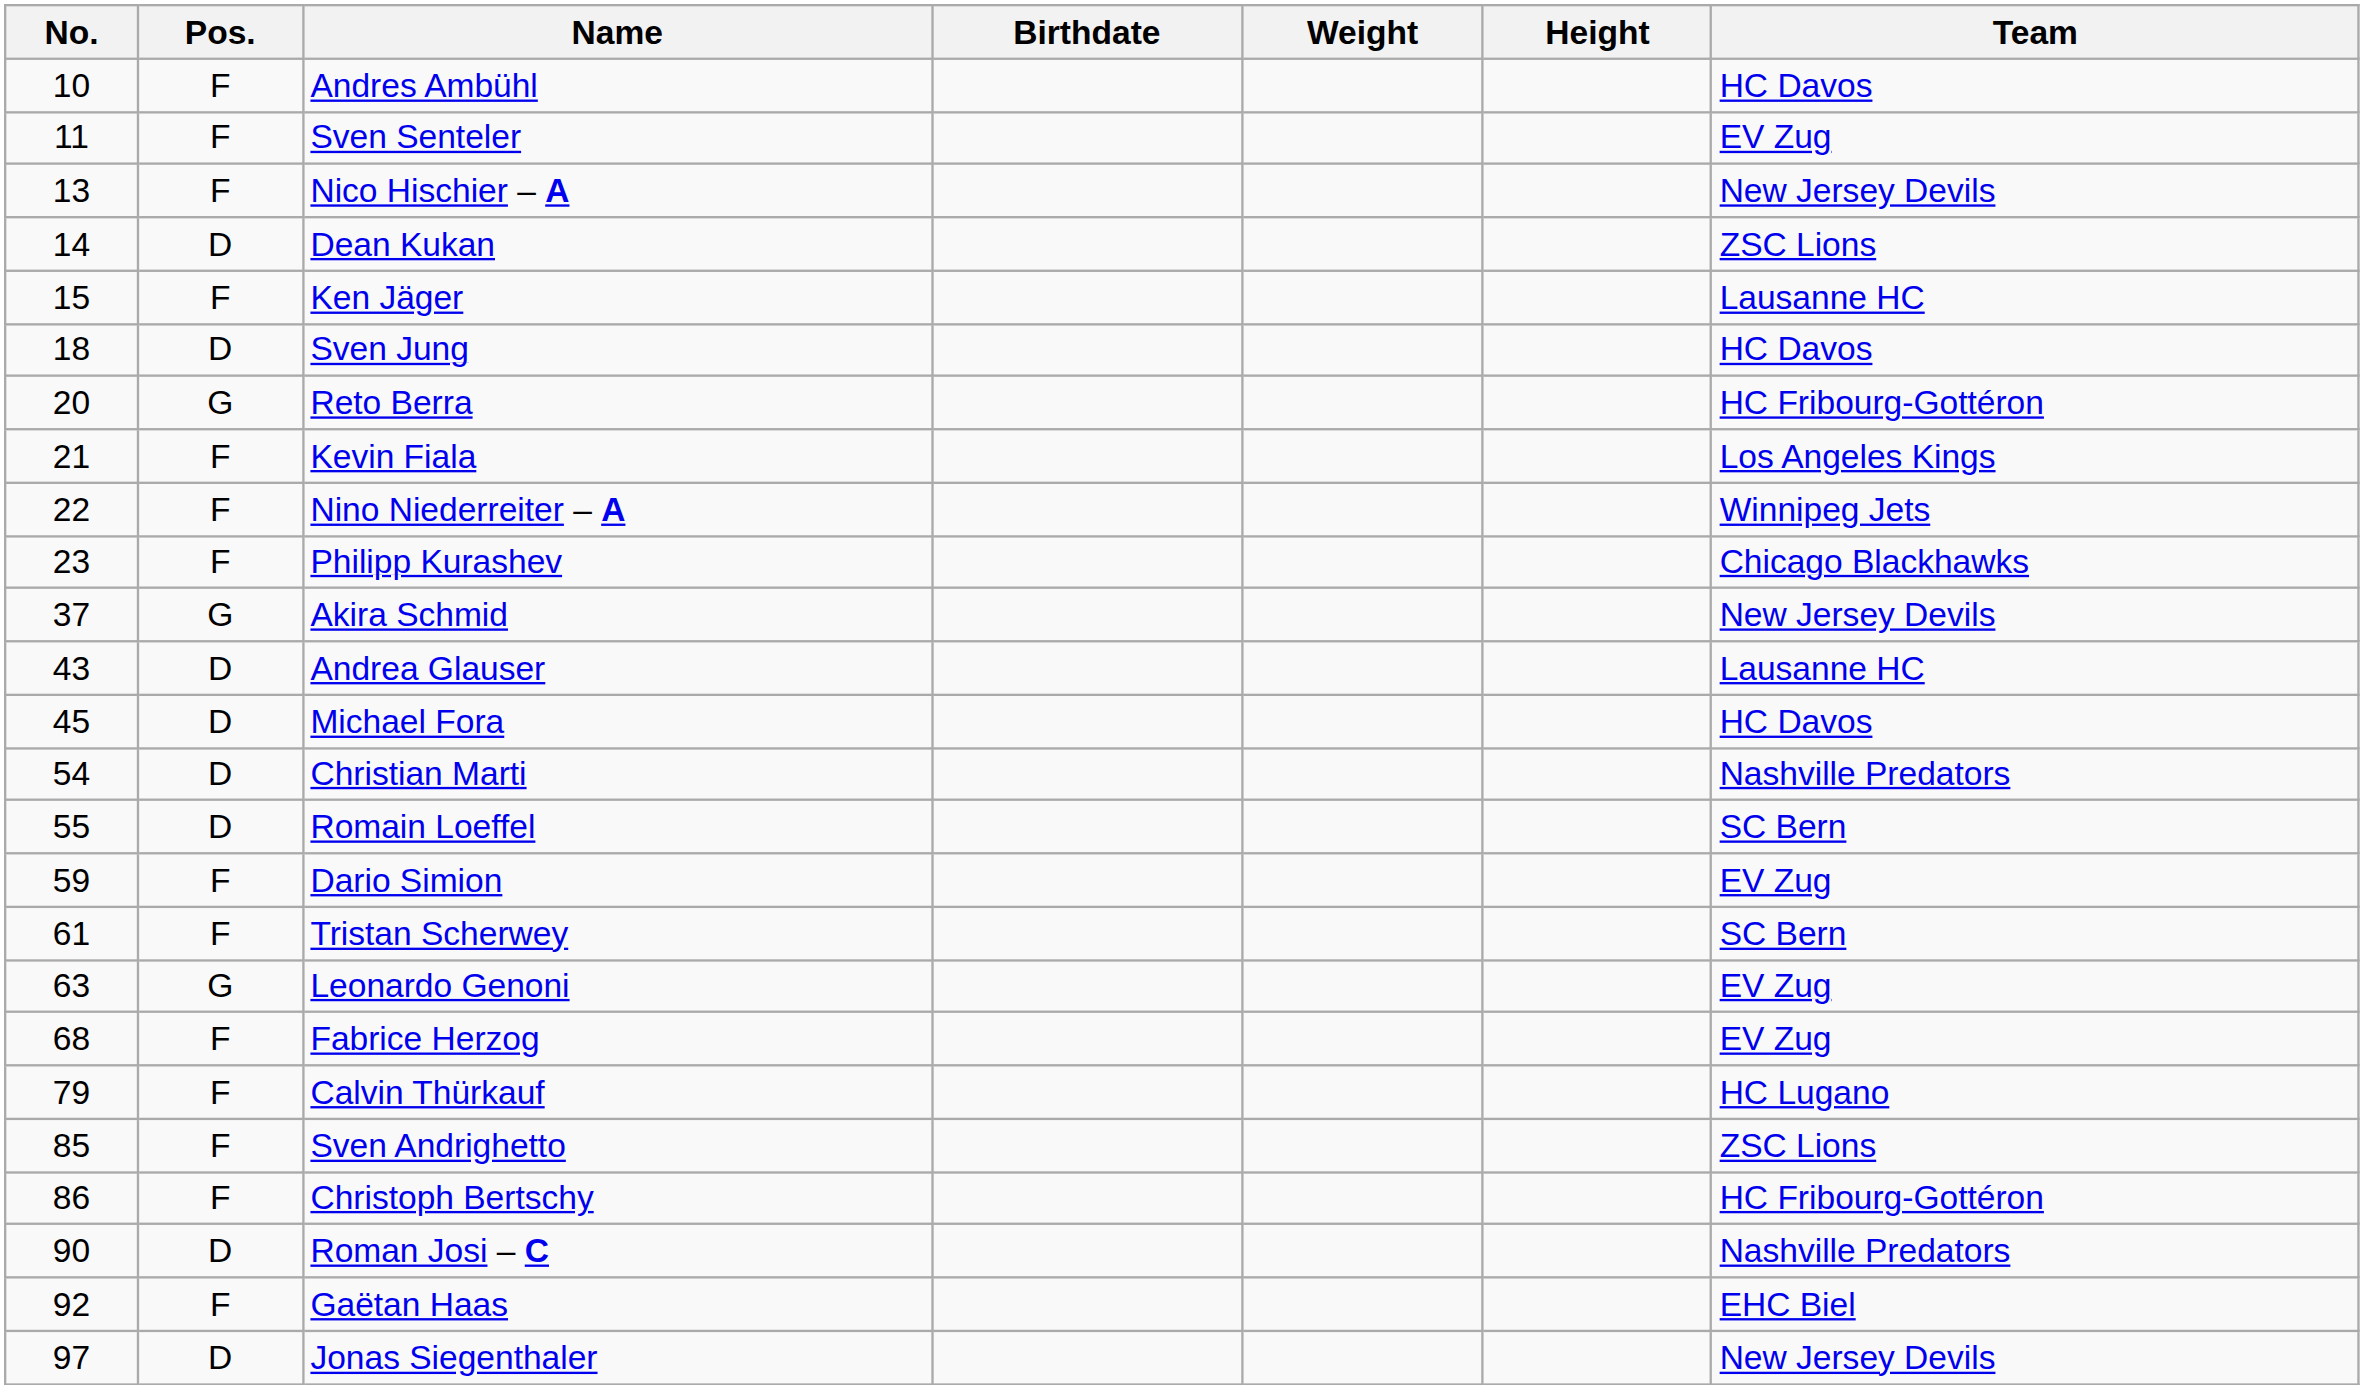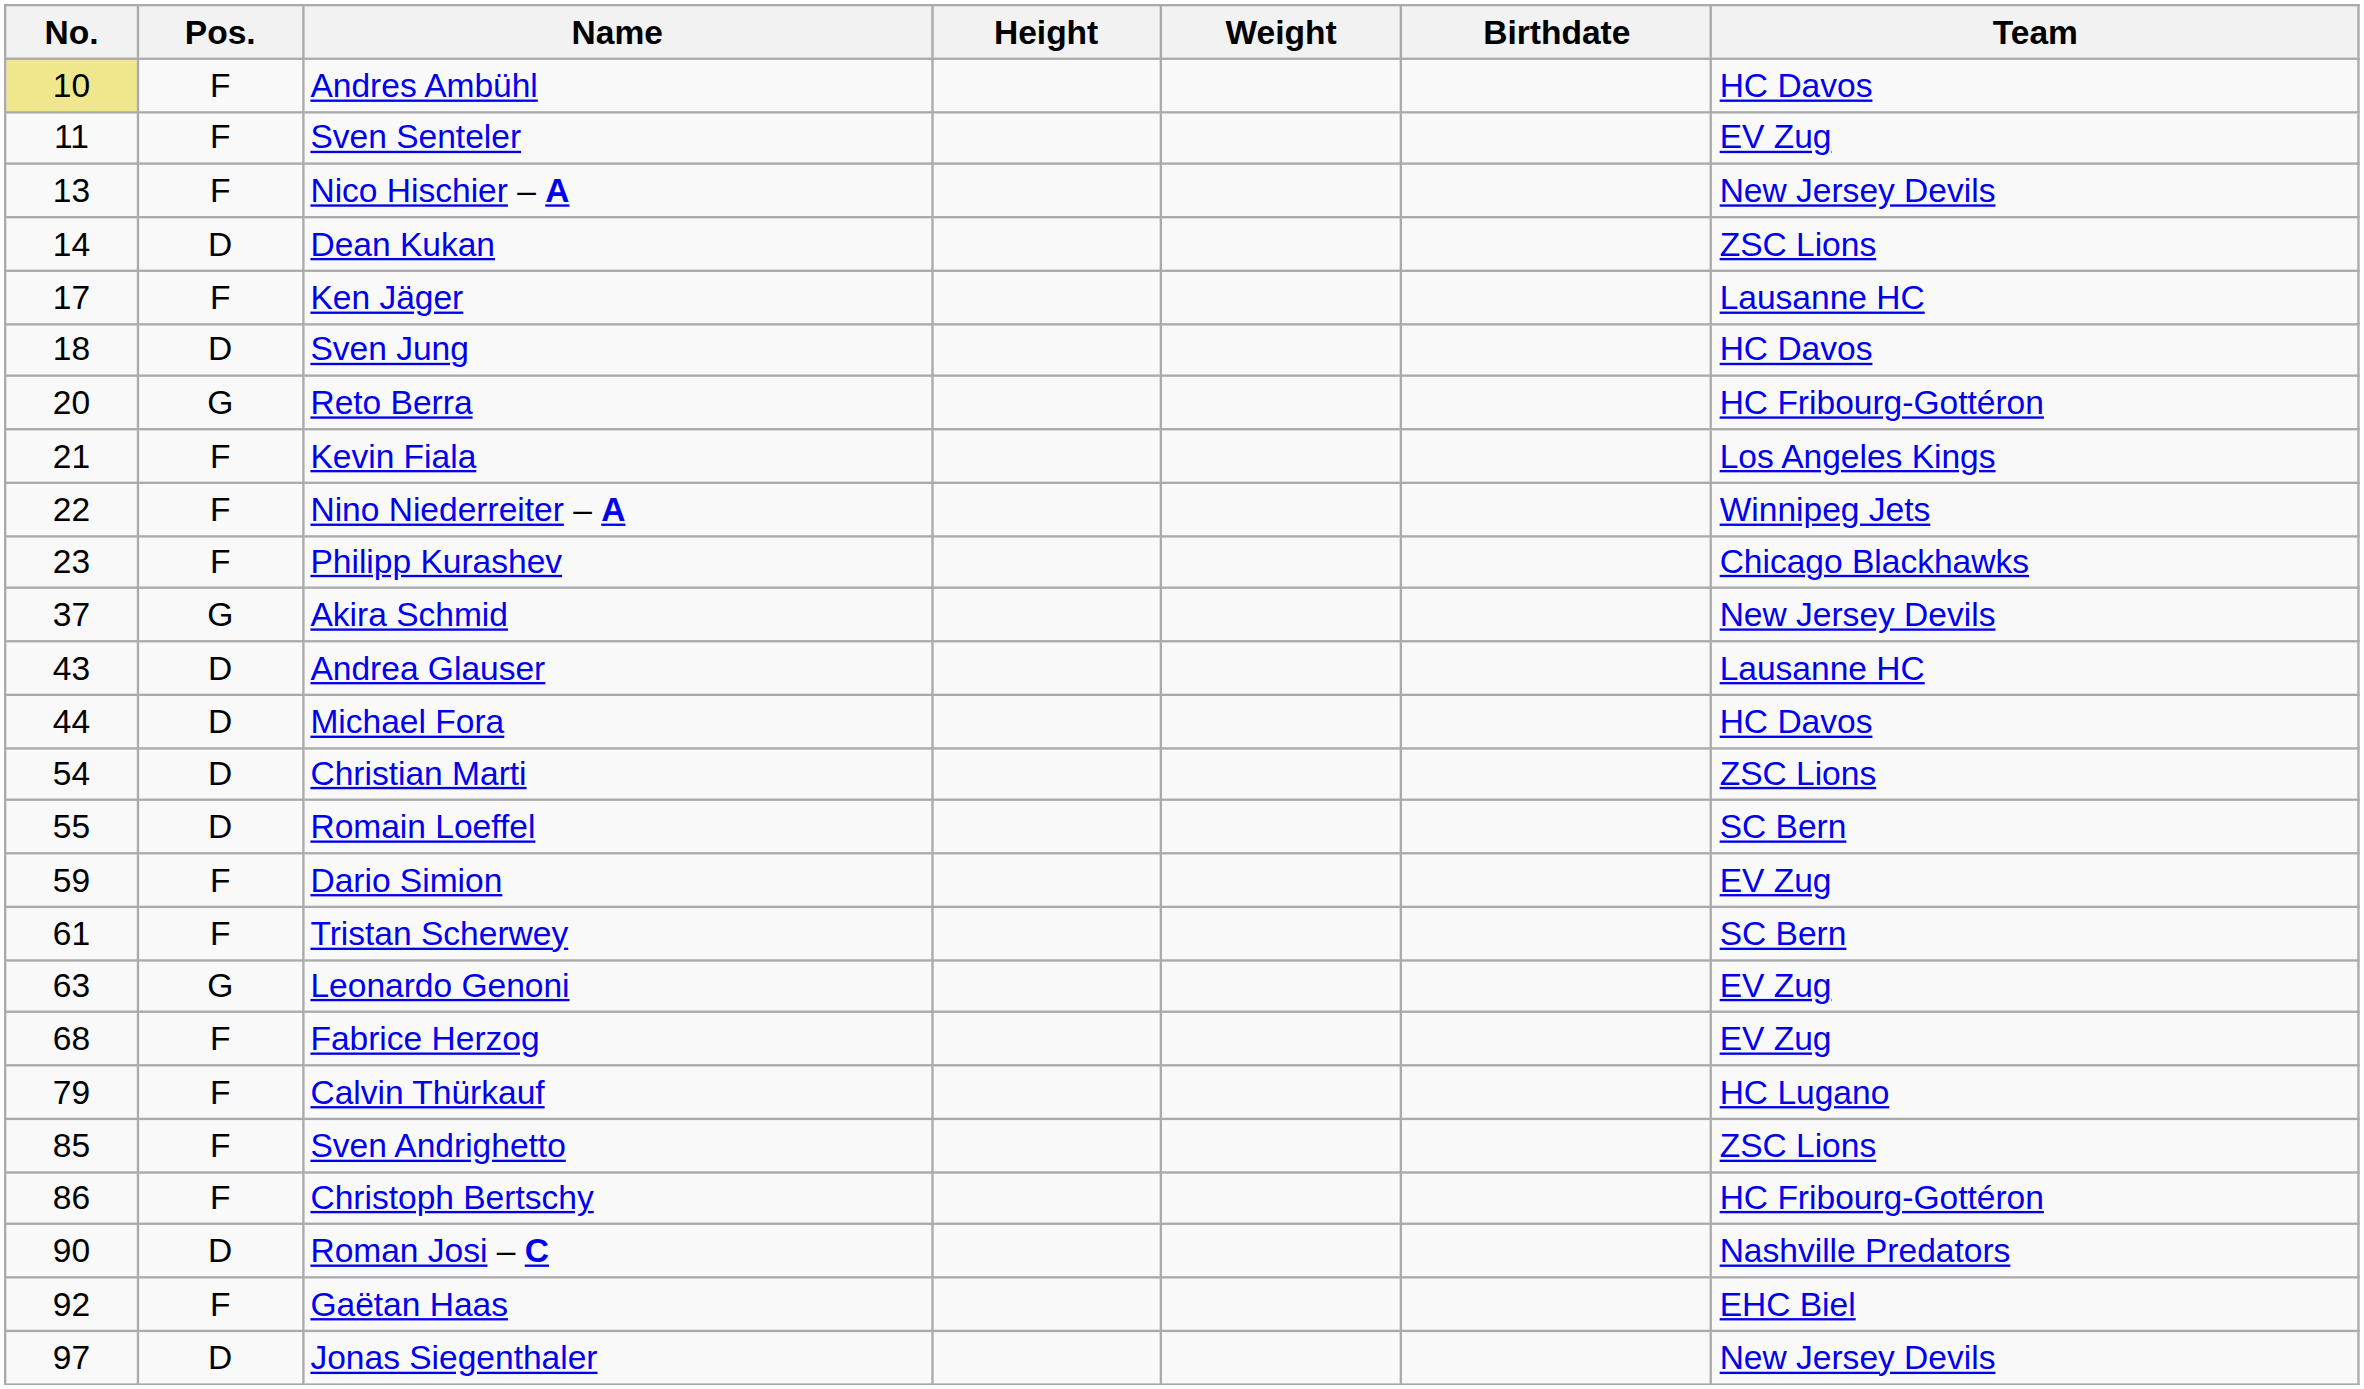columns swapped: Height <-> Birthdate
Andres Ambühl | No.: no background -> khaki background
Ken Jäger | No.: 15 -> 17
Michael Fora | No.: 45 -> 44
Christian Marti | Team: Nashville Predators -> ZSC Lions
